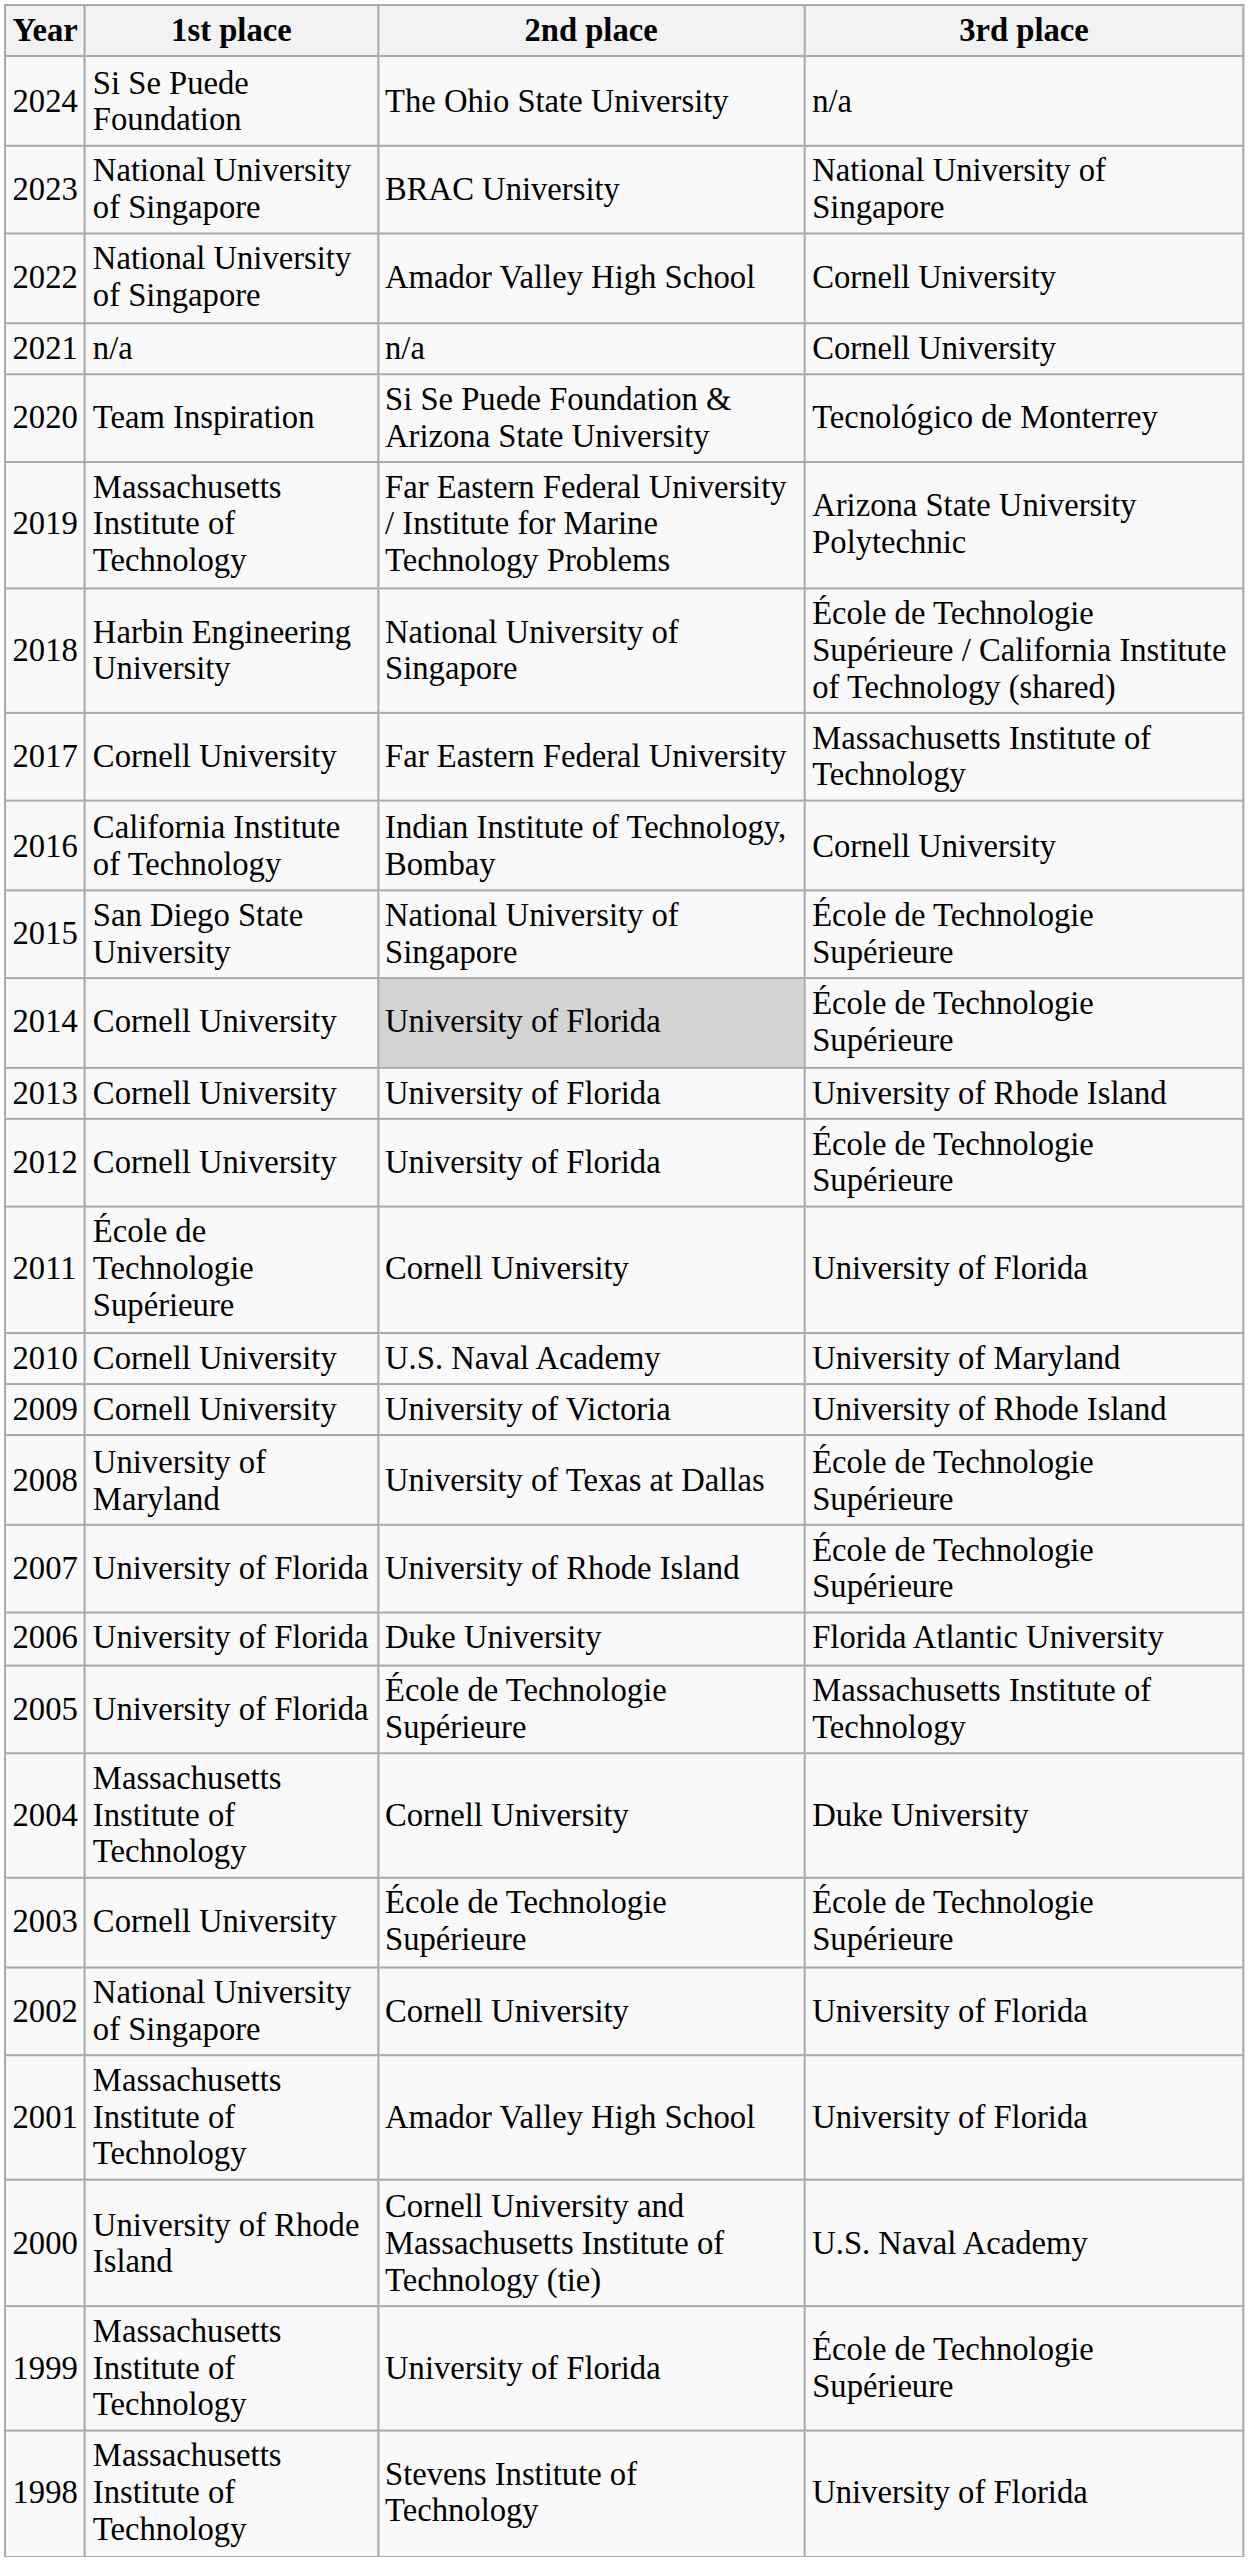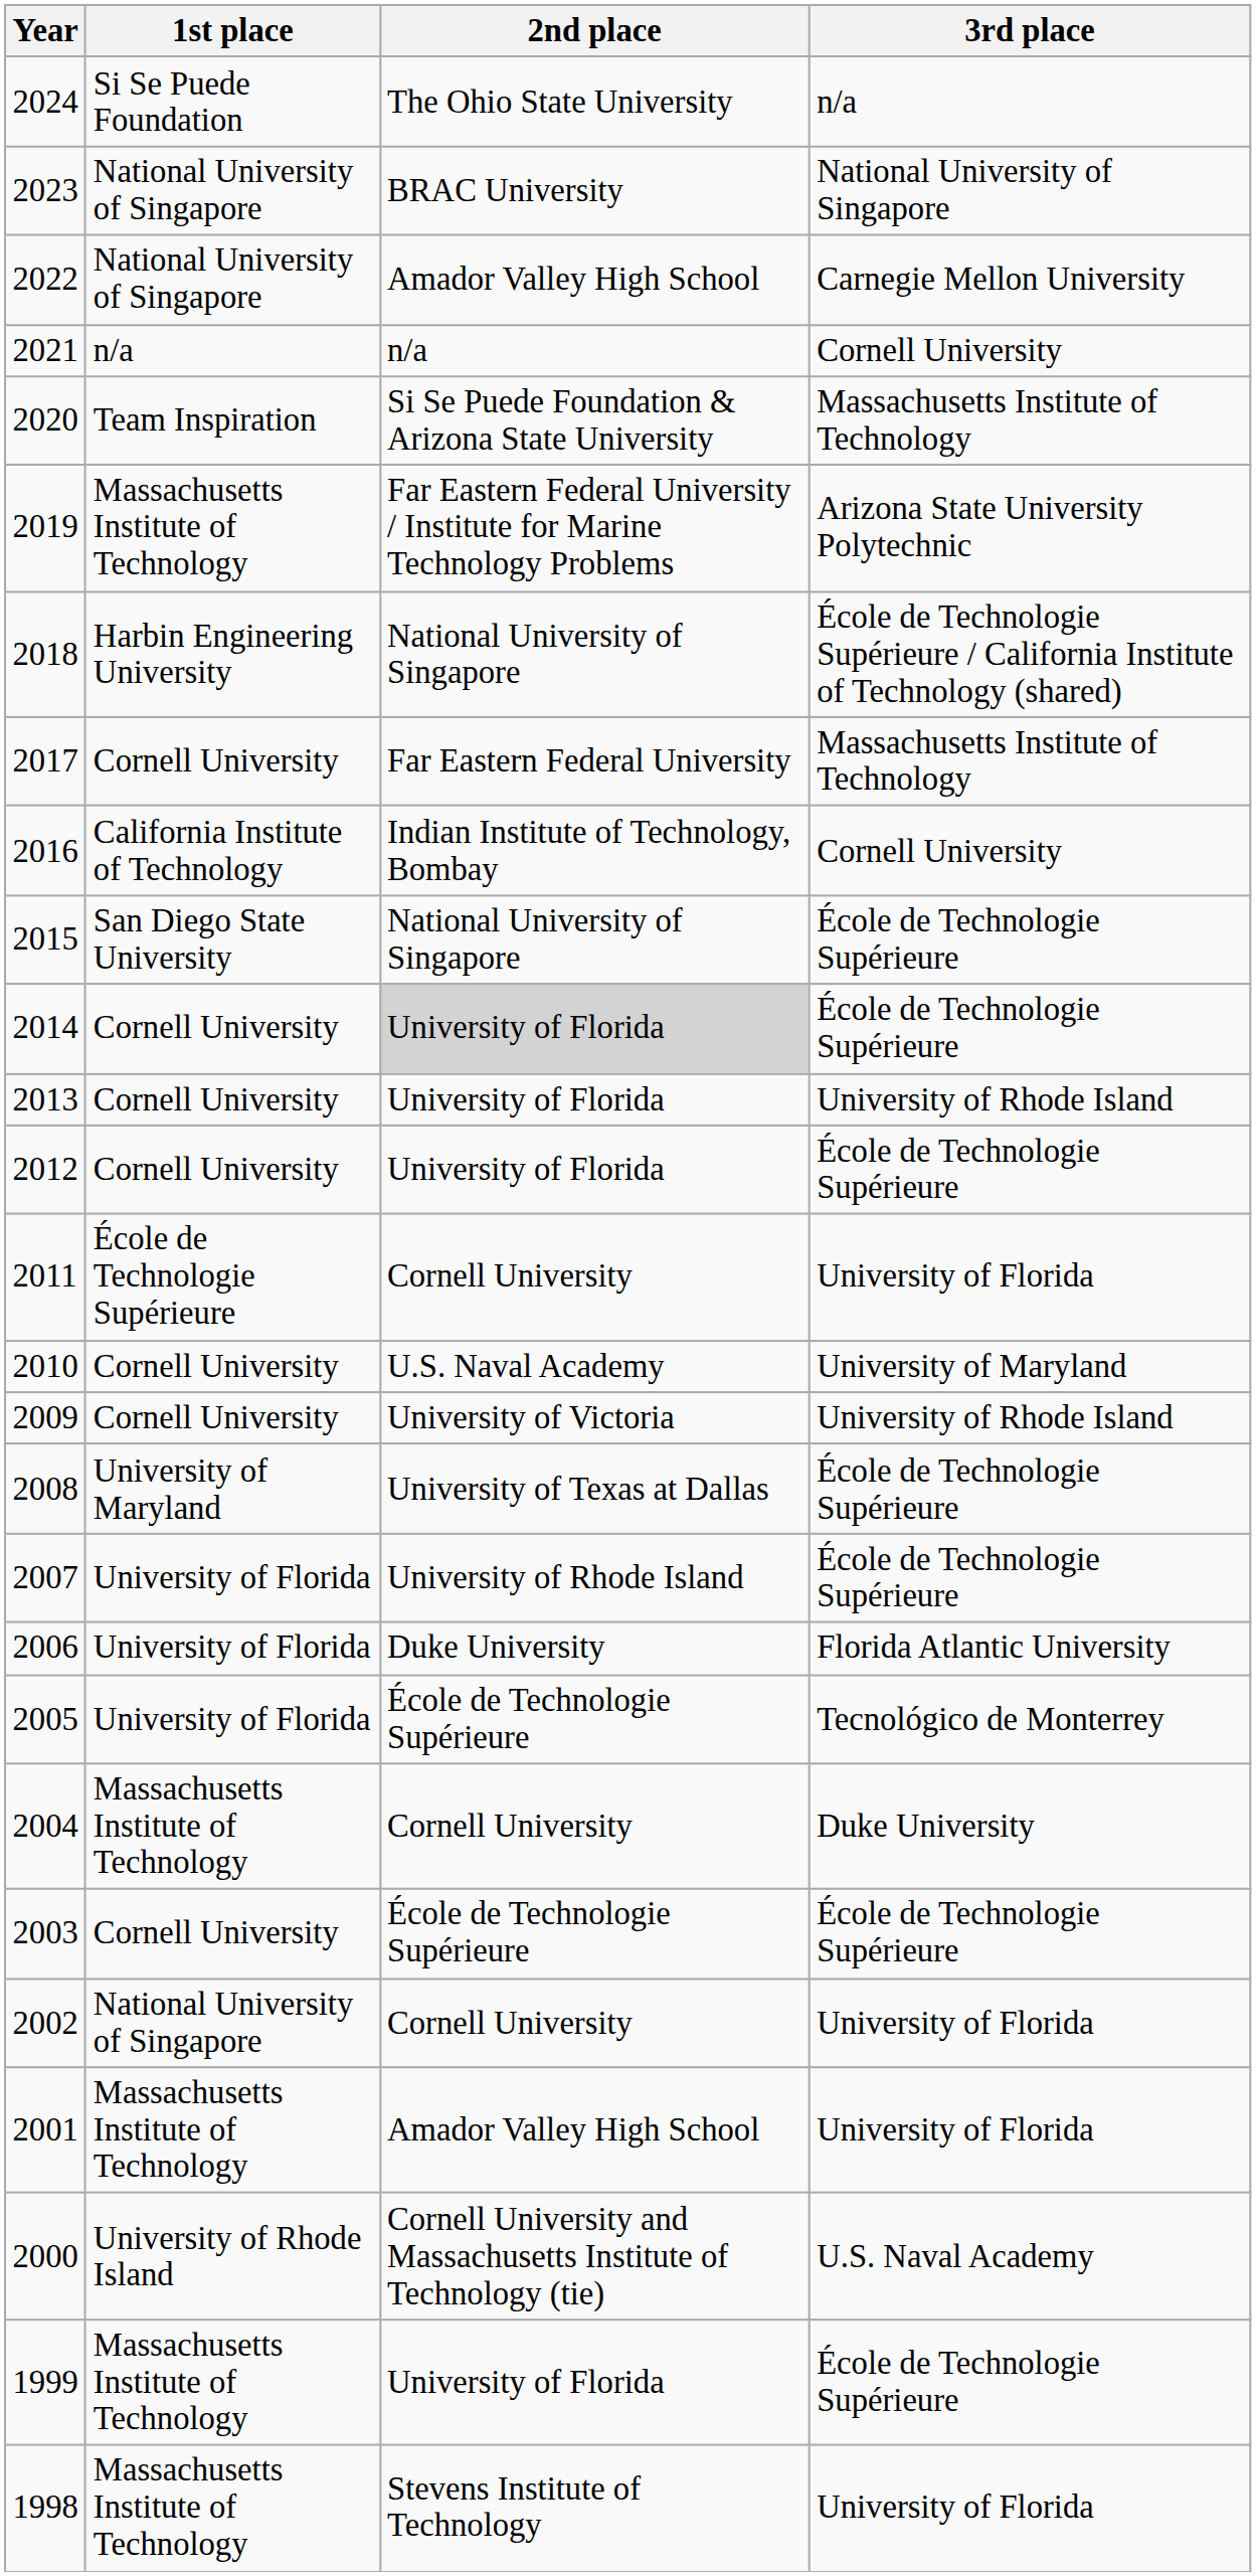2022 | 3rd place: Cornell University -> Carnegie Mellon University
2020 | 3rd place: Tecnológico de Monterrey -> Massachusetts Institute of Technology
2005 | 3rd place: Massachusetts Institute of Technology -> Tecnológico de Monterrey
